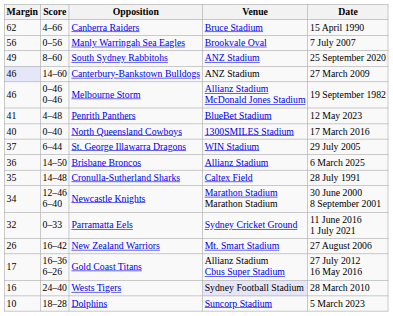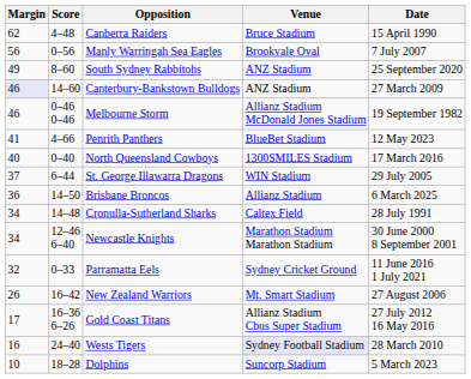Canberra Raiders | Score: 4–66 -> 4–48
Penrith Panthers | Score: 4–48 -> 4–66
Cronulla-Sutherland Sharks | Margin: 35 -> 34
